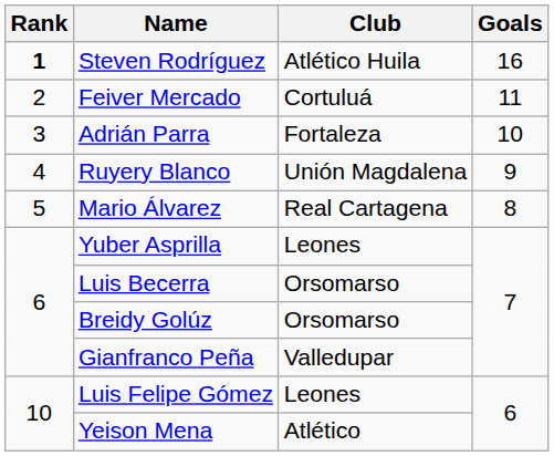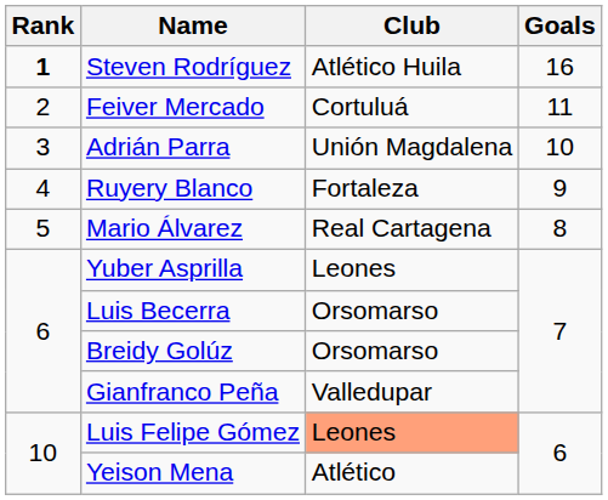Adrián Parra | Club: Fortaleza -> Unión Magdalena
Ruyery Blanco | Club: Unión Magdalena -> Fortaleza
Luis Felipe Gómez | Club: no background -> lightsalmon background
